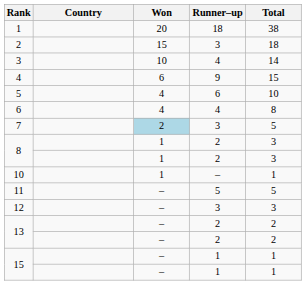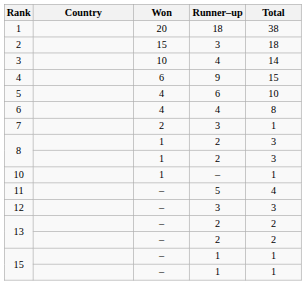7 | Won: lightblue background -> no background
7 | Total: 5 -> 1
11 | Total: 5 -> 4
